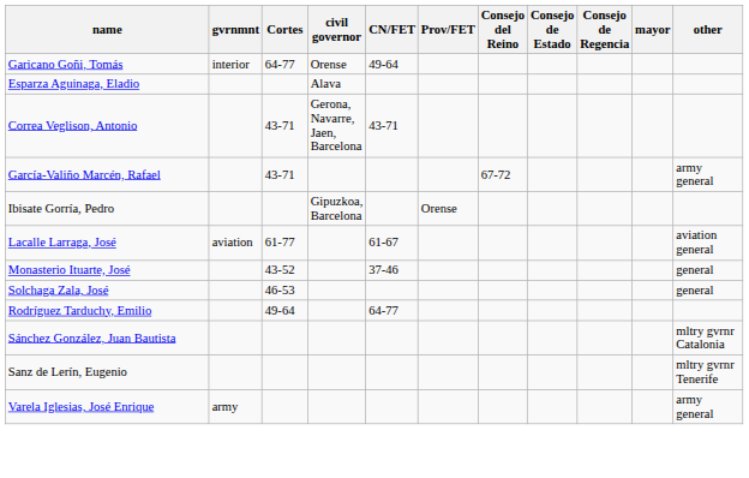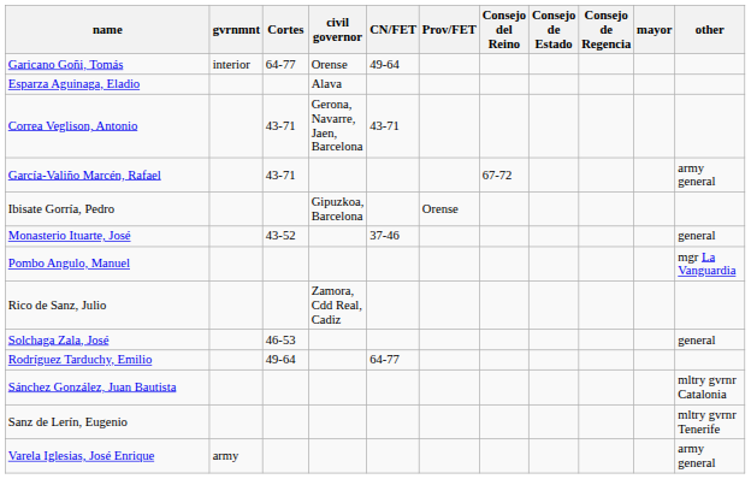- row: Lacalle Larraga, José | aviation | 61-77 | 61-67 | aviation general
+ row: Pombo Angulo, Manuel | mgr La Vanguardia
+ row: Rico de Sanz, Julio | Zamora, Cdd Real, Cadiz
